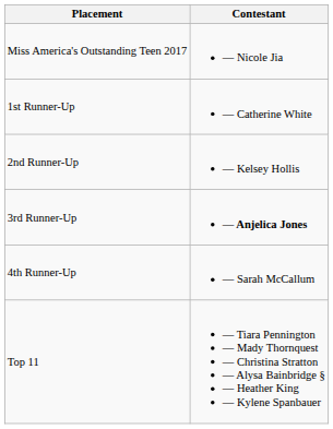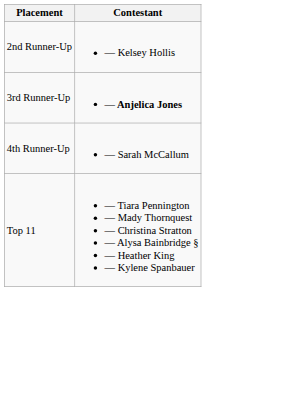- row: Miss America's Outstanding Teen 2017 | — Nicole Jia
- row: 1st Runner-Up | — Catherine White
